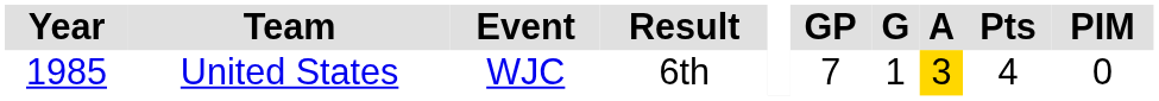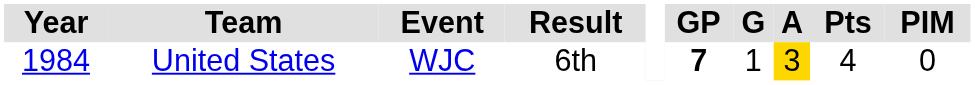United States | Year: 1985 -> 1984
United States | GP: normal -> bold
